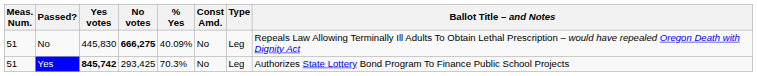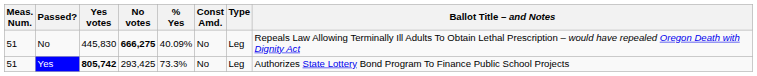Yes | Yes votes: 845,742 -> 805,742
Yes | % Yes: 70.3% -> 73.3%
